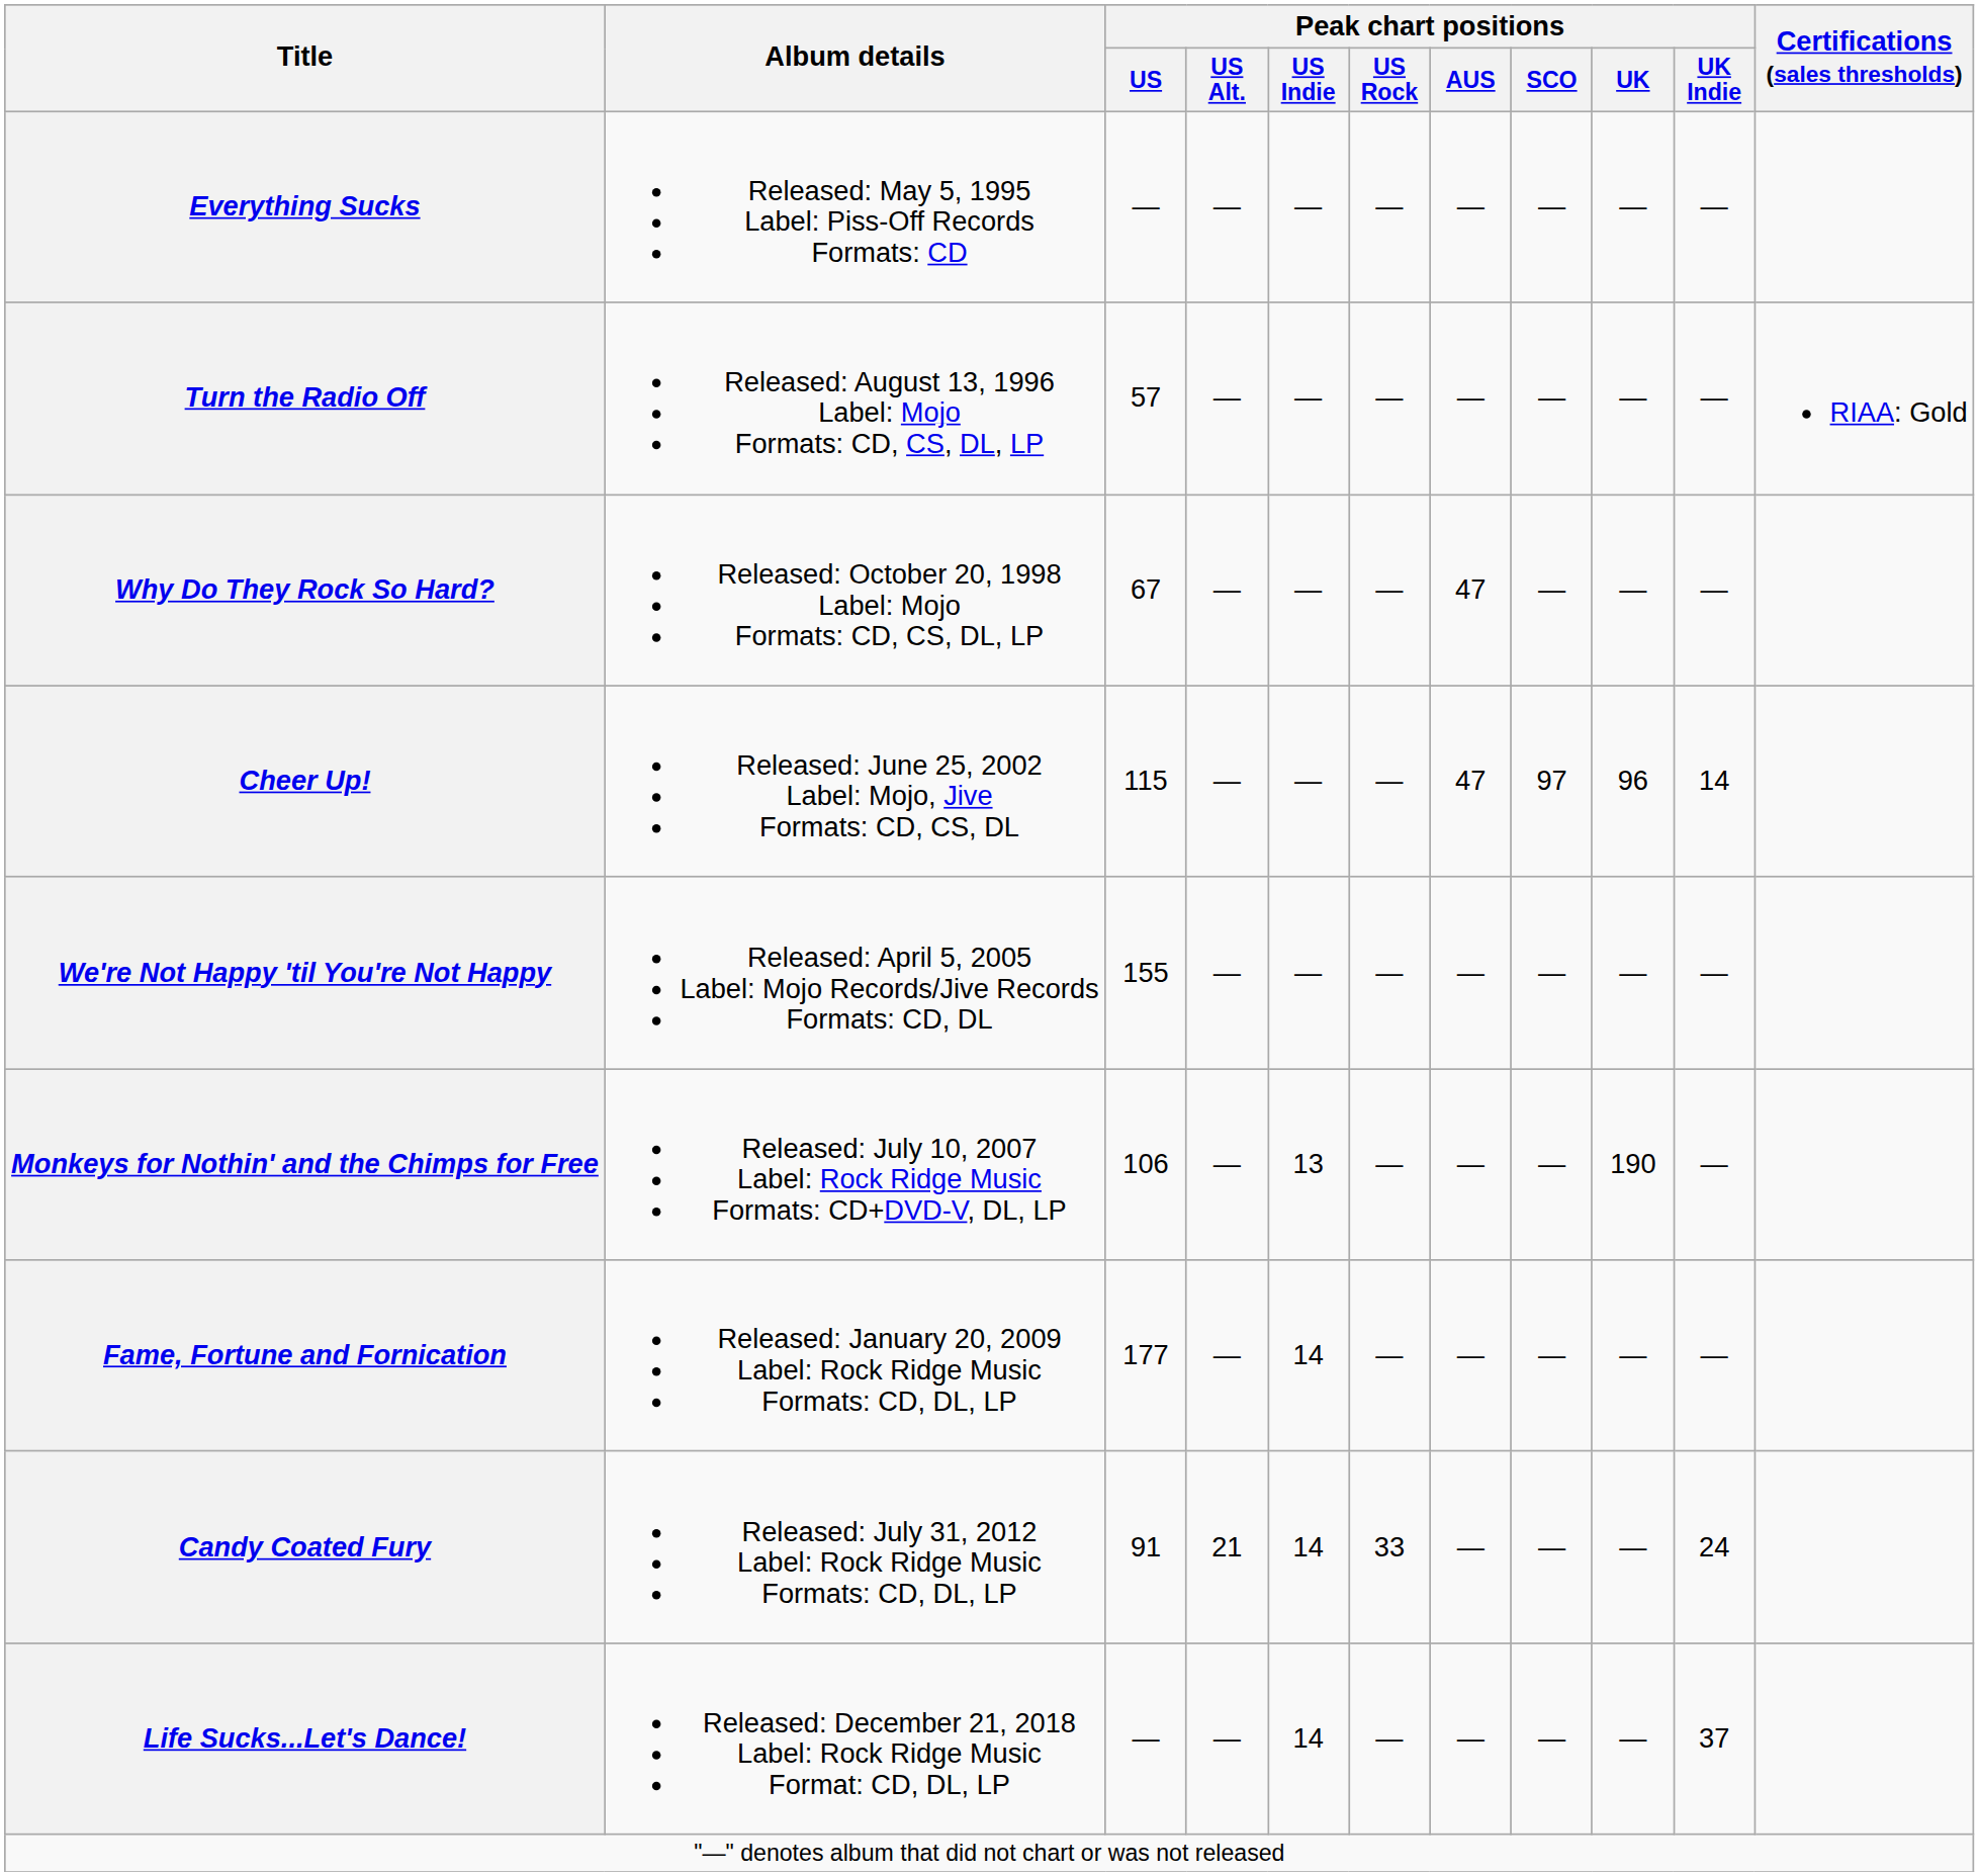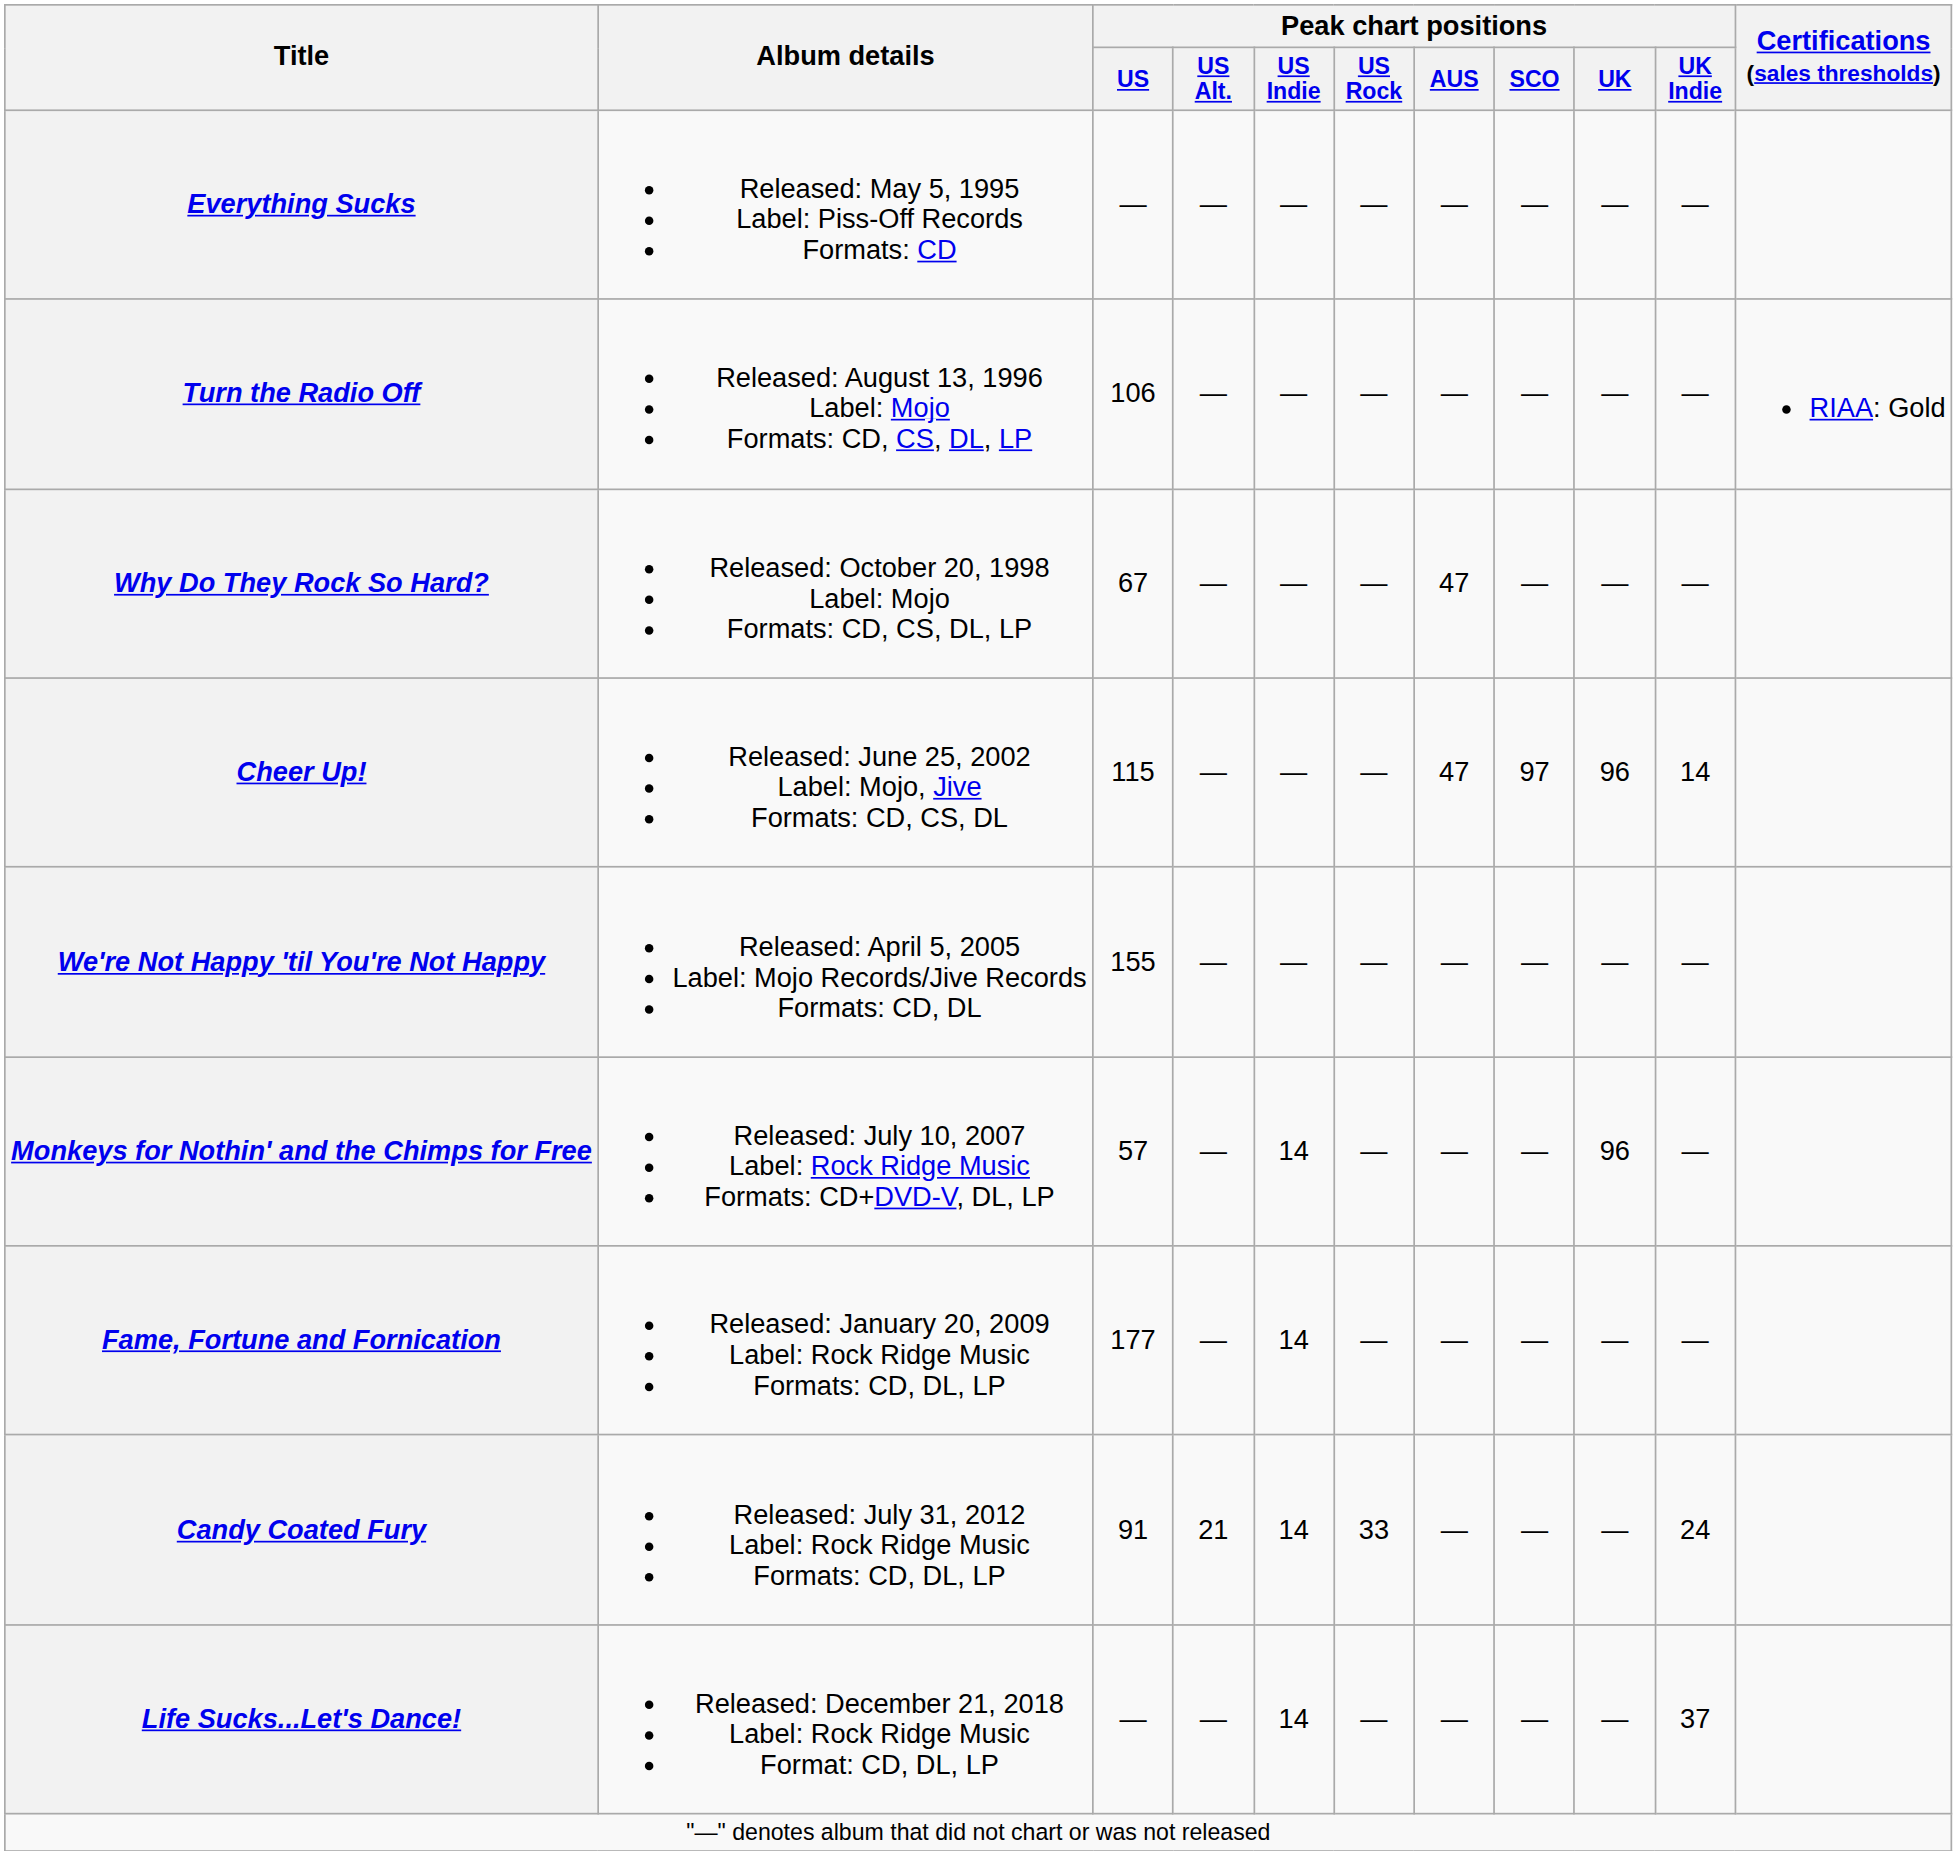Turn the Radio Off | Peak chart positions / US: 57 -> 106
Monkeys for Nothin' and the Chimps for Free | Peak chart positions / US: 106 -> 57
Monkeys for Nothin' and the Chimps for Free | Peak chart positions / US Indie: 13 -> 14
Monkeys for Nothin' and the Chimps for Free | Peak chart positions / UK: 190 -> 96
